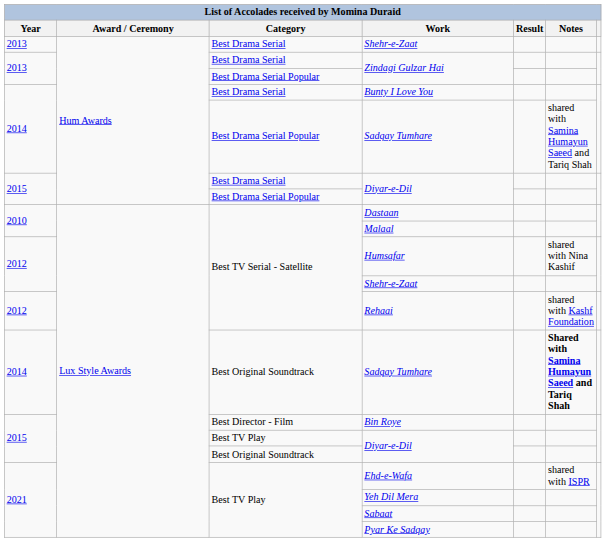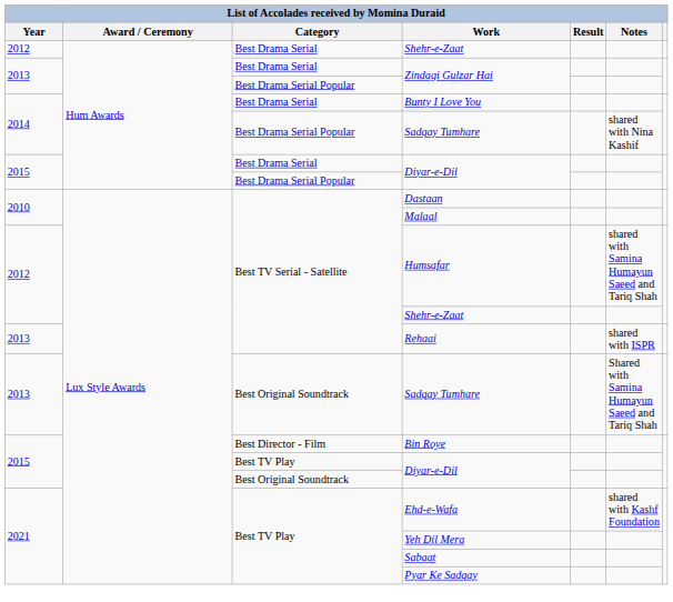Best Drama Serial / Shehr-e-Zaat | Year: 2013 -> 2012
Best Drama Serial Popular / Sadqay Tumhare | Notes: shared with Samina Humayun Saeed and Tariq Shah -> shared with Nina Kashif
Humsafar | Notes: shared with Nina Kashif -> shared with Samina Humayun Saeed and Tariq Shah
Rehaai | Year: 2012 -> 2013
Rehaai | Notes: shared with Kashf Foundation -> shared with ISPR
Best Original Soundtrack / Sadqay Tumhare | Year: 2014 -> 2013
Best Original Soundtrack / Sadqay Tumhare | Notes: bold -> normal
Ehd-e-Wafa | Notes: shared with ISPR -> shared with Kashf Foundation
